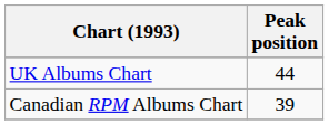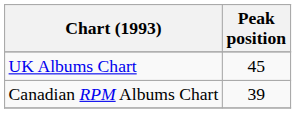UK Albums Chart | Peak position: 44 -> 45
